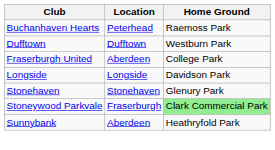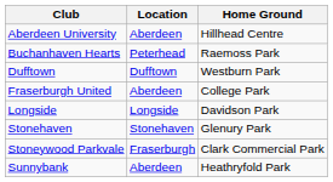+ row: Aberdeen University | Aberdeen | Hillhead Centre
Stoneywood Parkvale | Home Ground: lightgreen background -> no background
